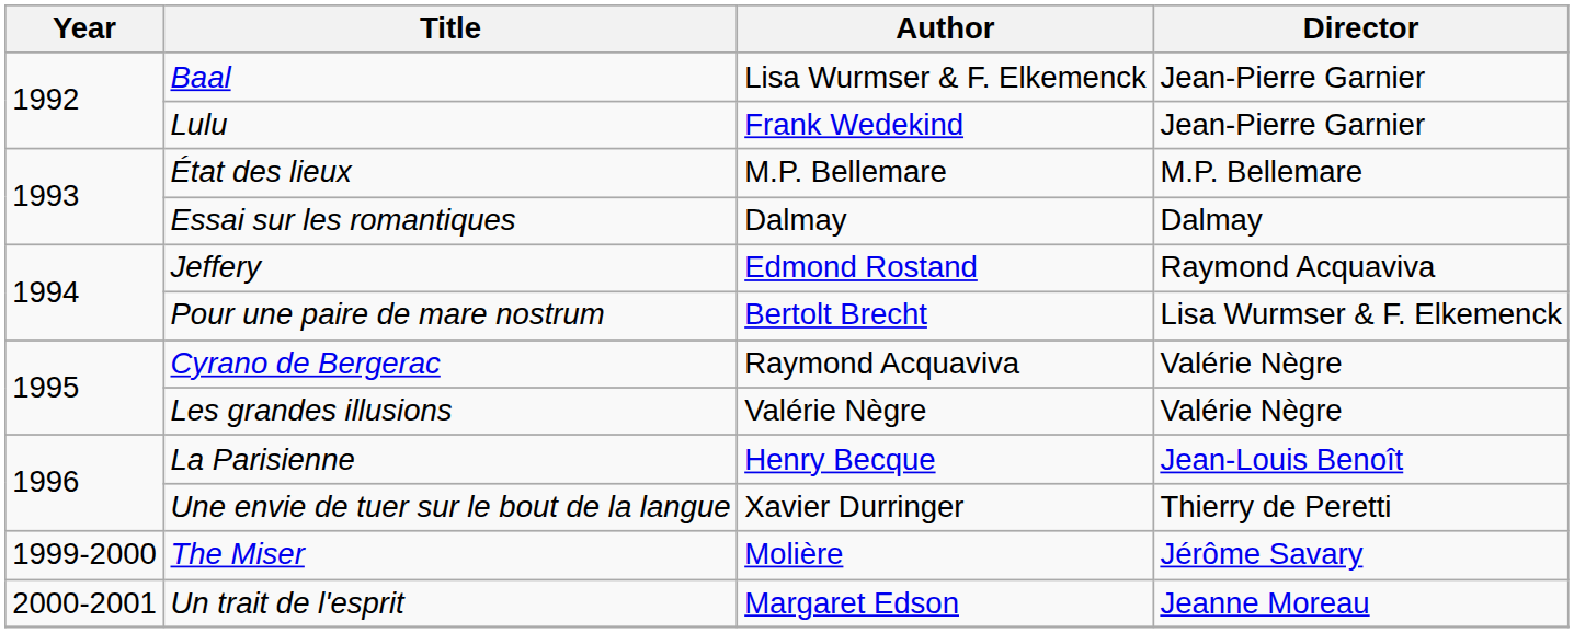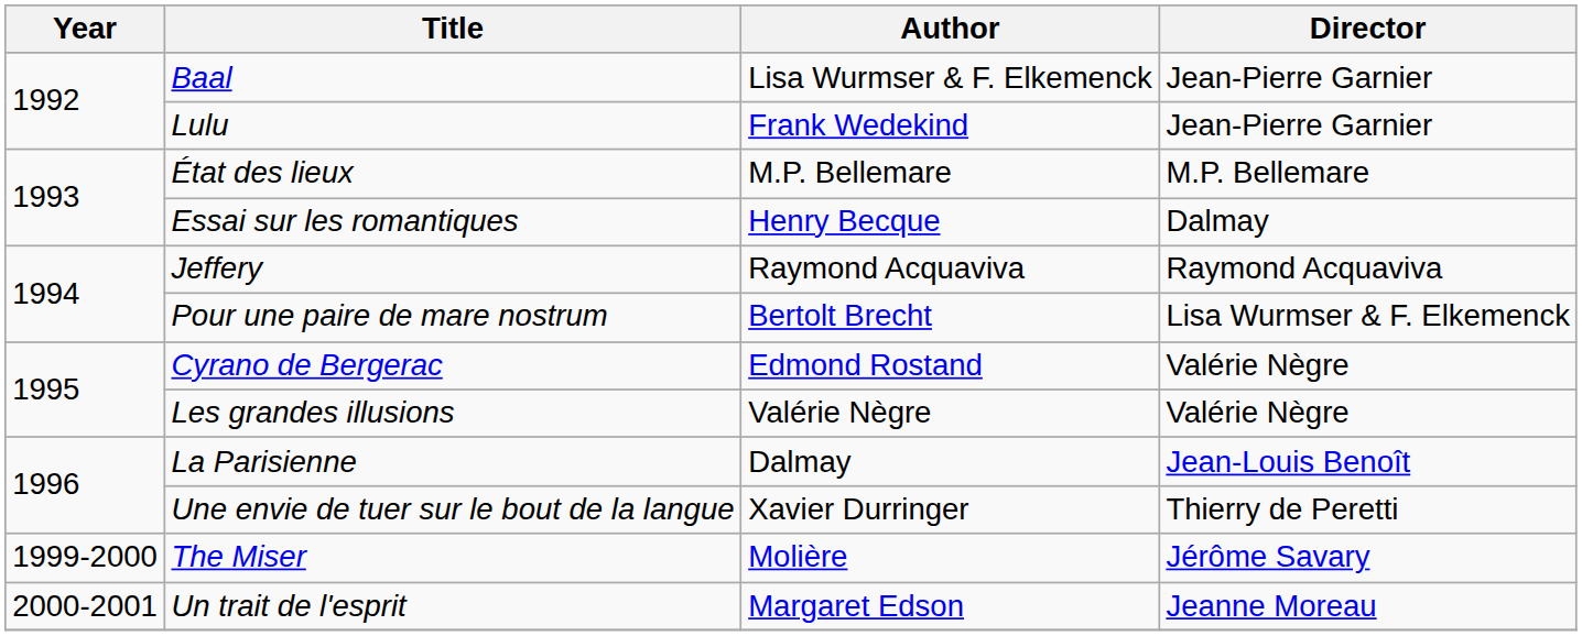Essai sur les romantiques | Author: Dalmay -> Henry Becque
Jeffery | Author: Edmond Rostand -> Raymond Acquaviva
Cyrano de Bergerac | Author: Raymond Acquaviva -> Edmond Rostand
La Parisienne | Author: Henry Becque -> Dalmay
